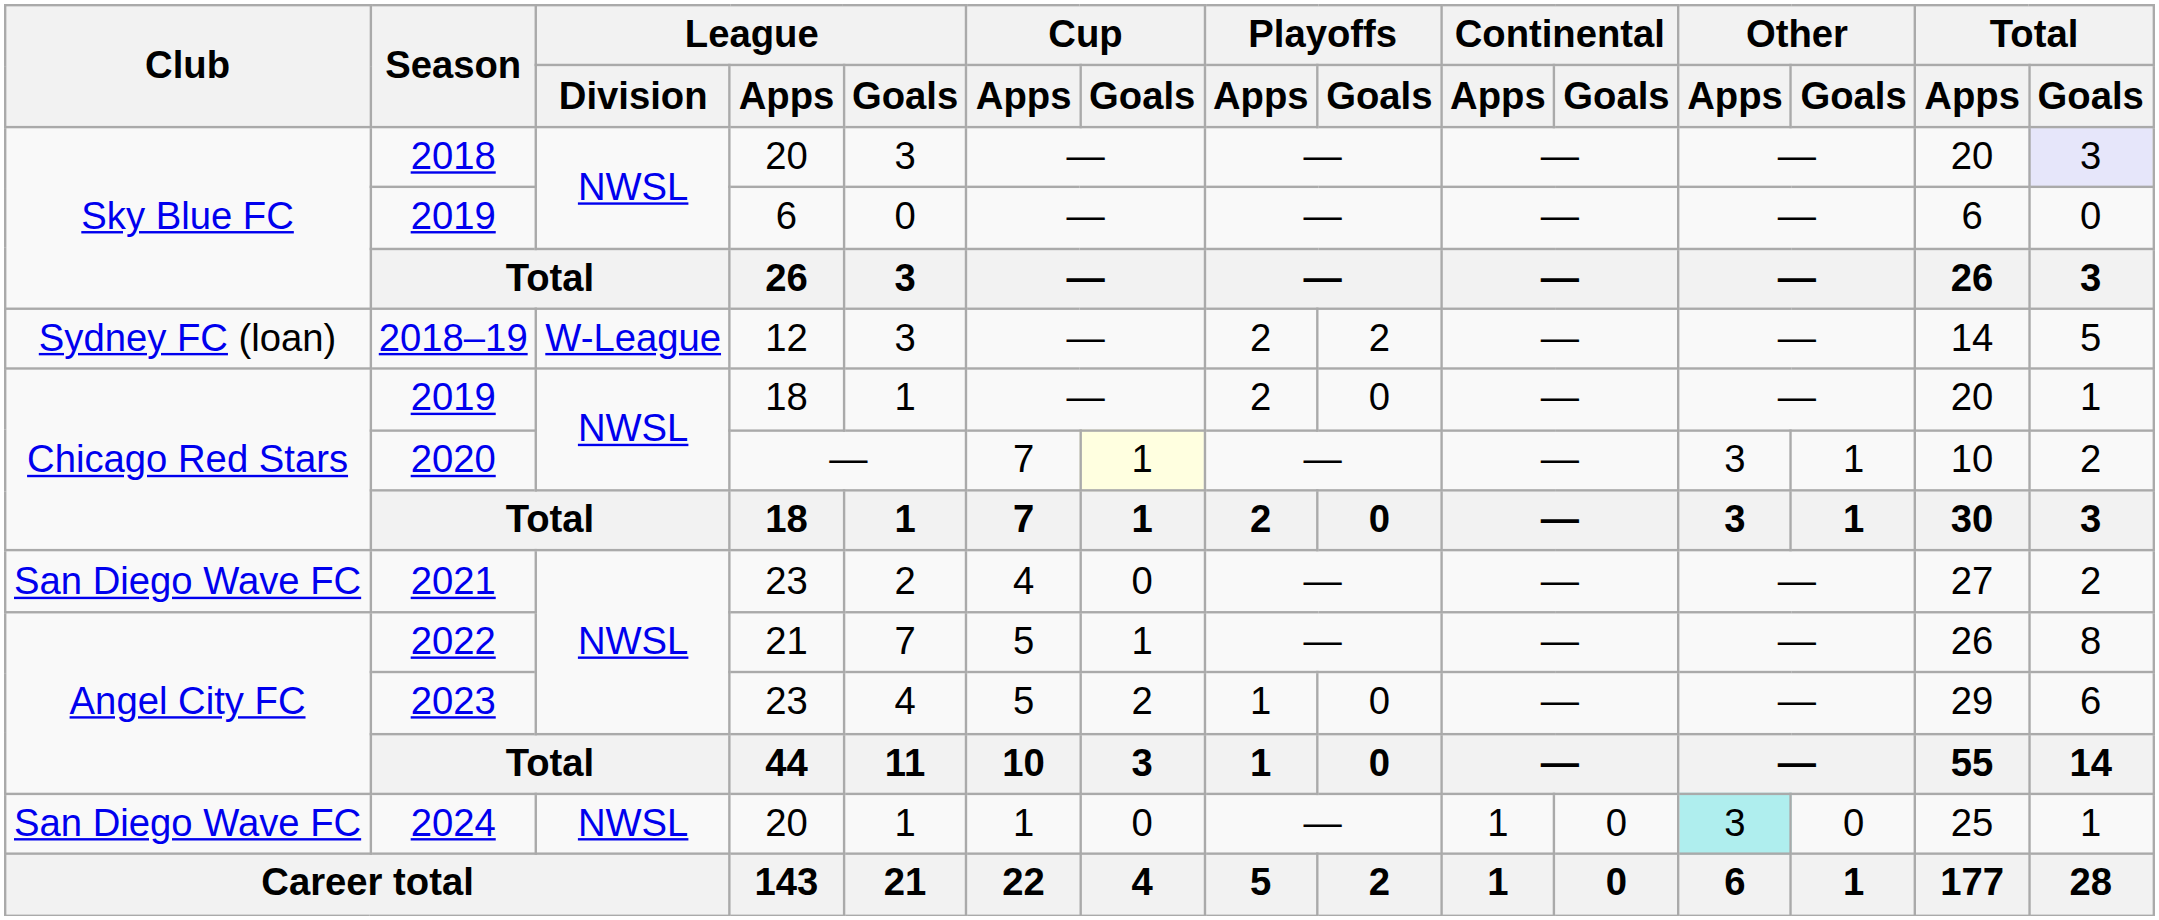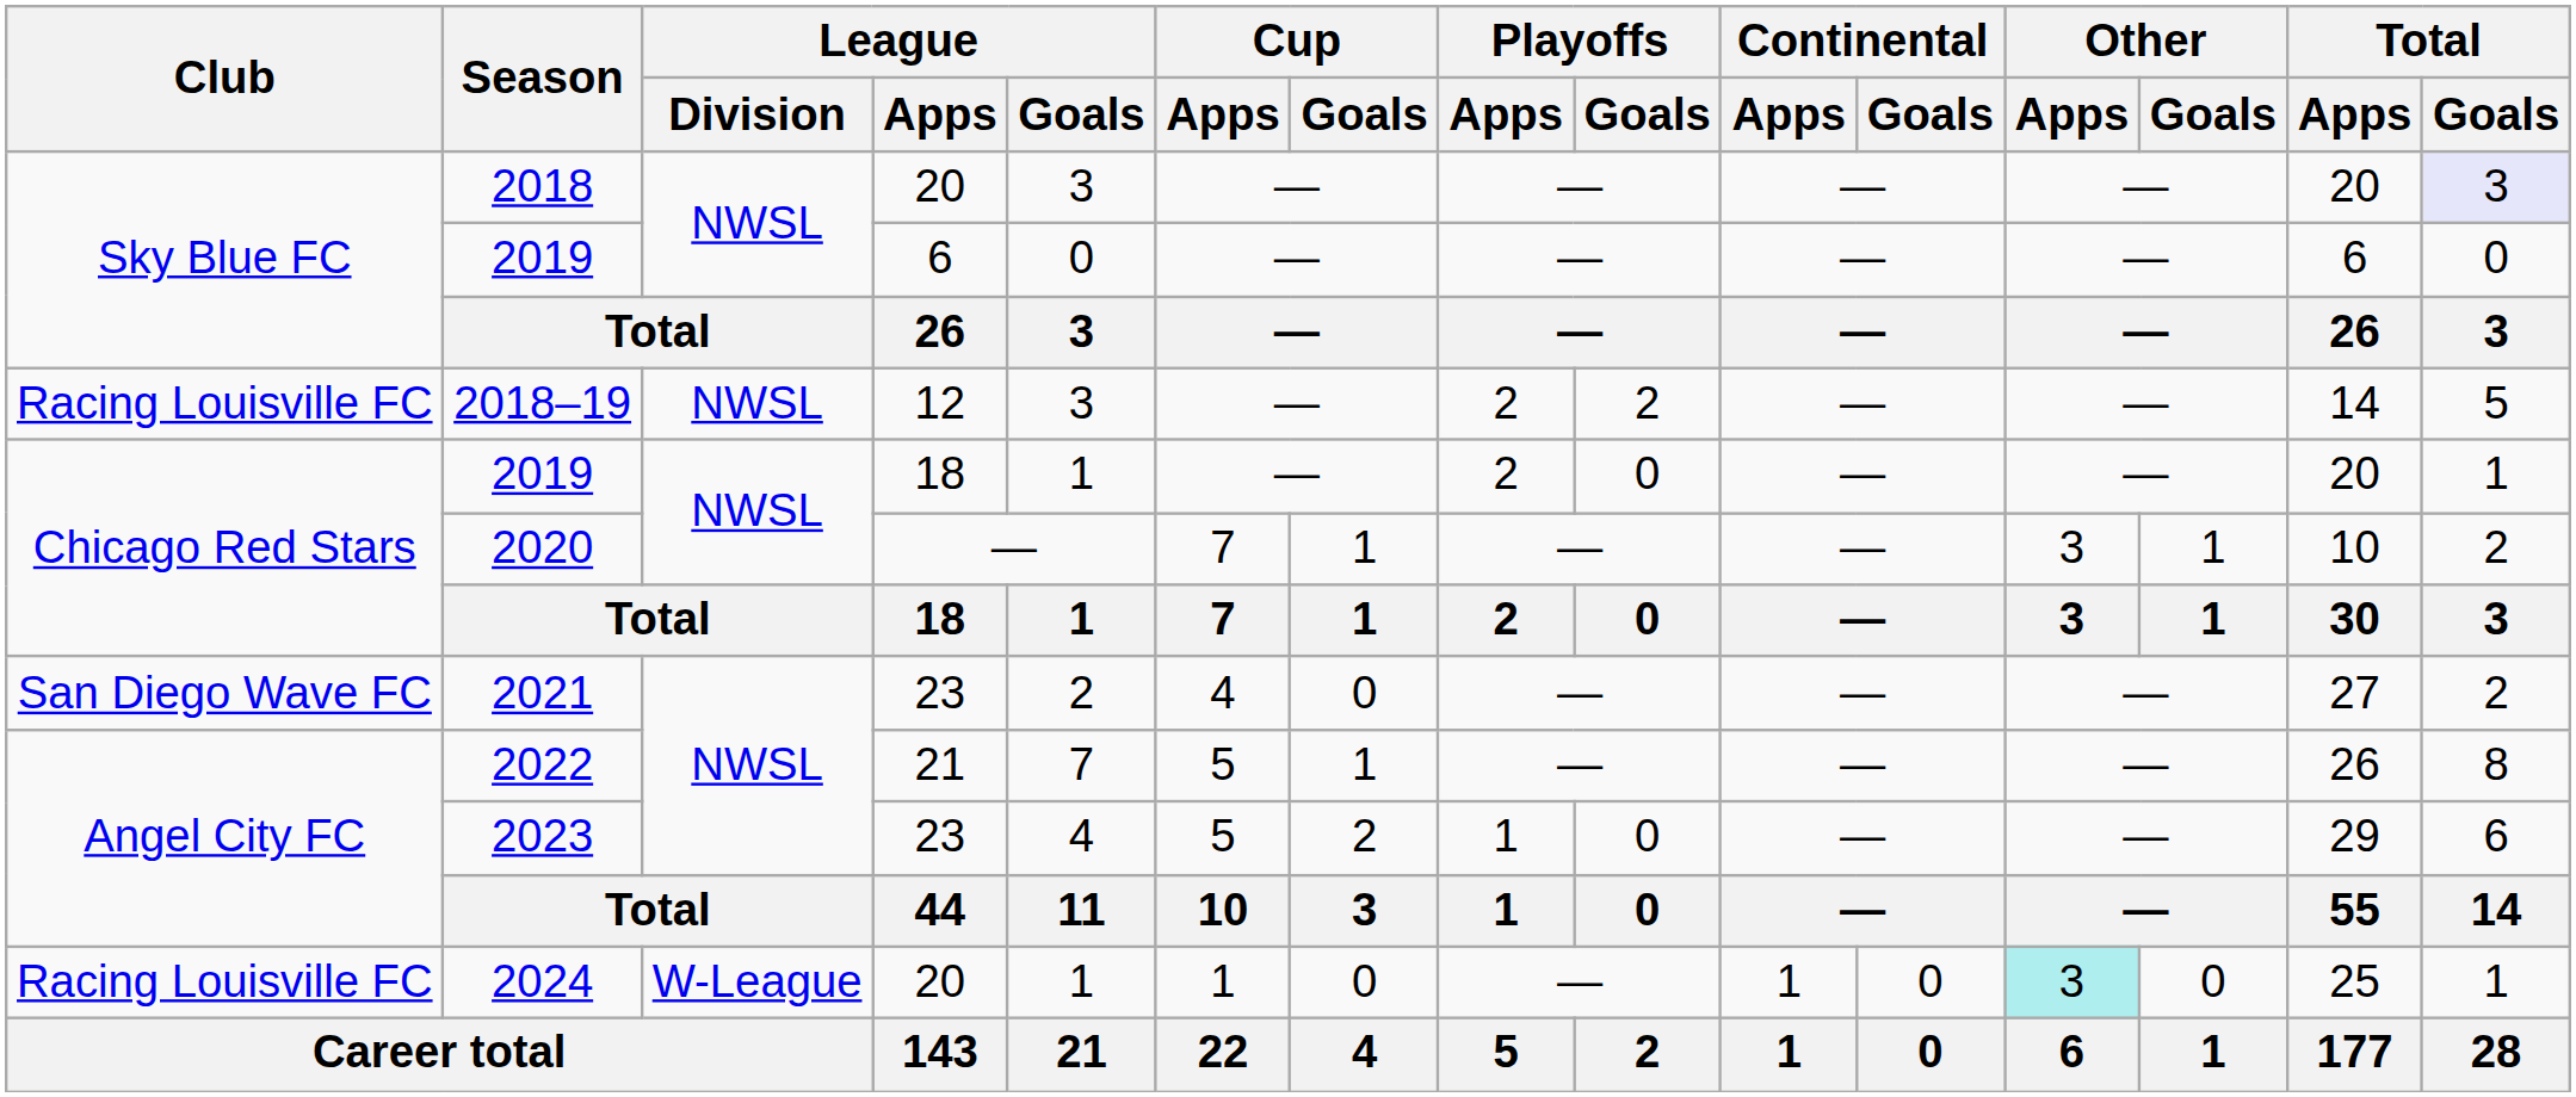2018–19 | Club: Sydney FC (loan) -> Racing Louisville FC
2018–19 | League / Division: W-League -> NWSL
2020 | Cup / Goals: lightyellow background -> no background
2024 | Club: San Diego Wave FC -> Racing Louisville FC
2024 | League / Division: NWSL -> W-League
